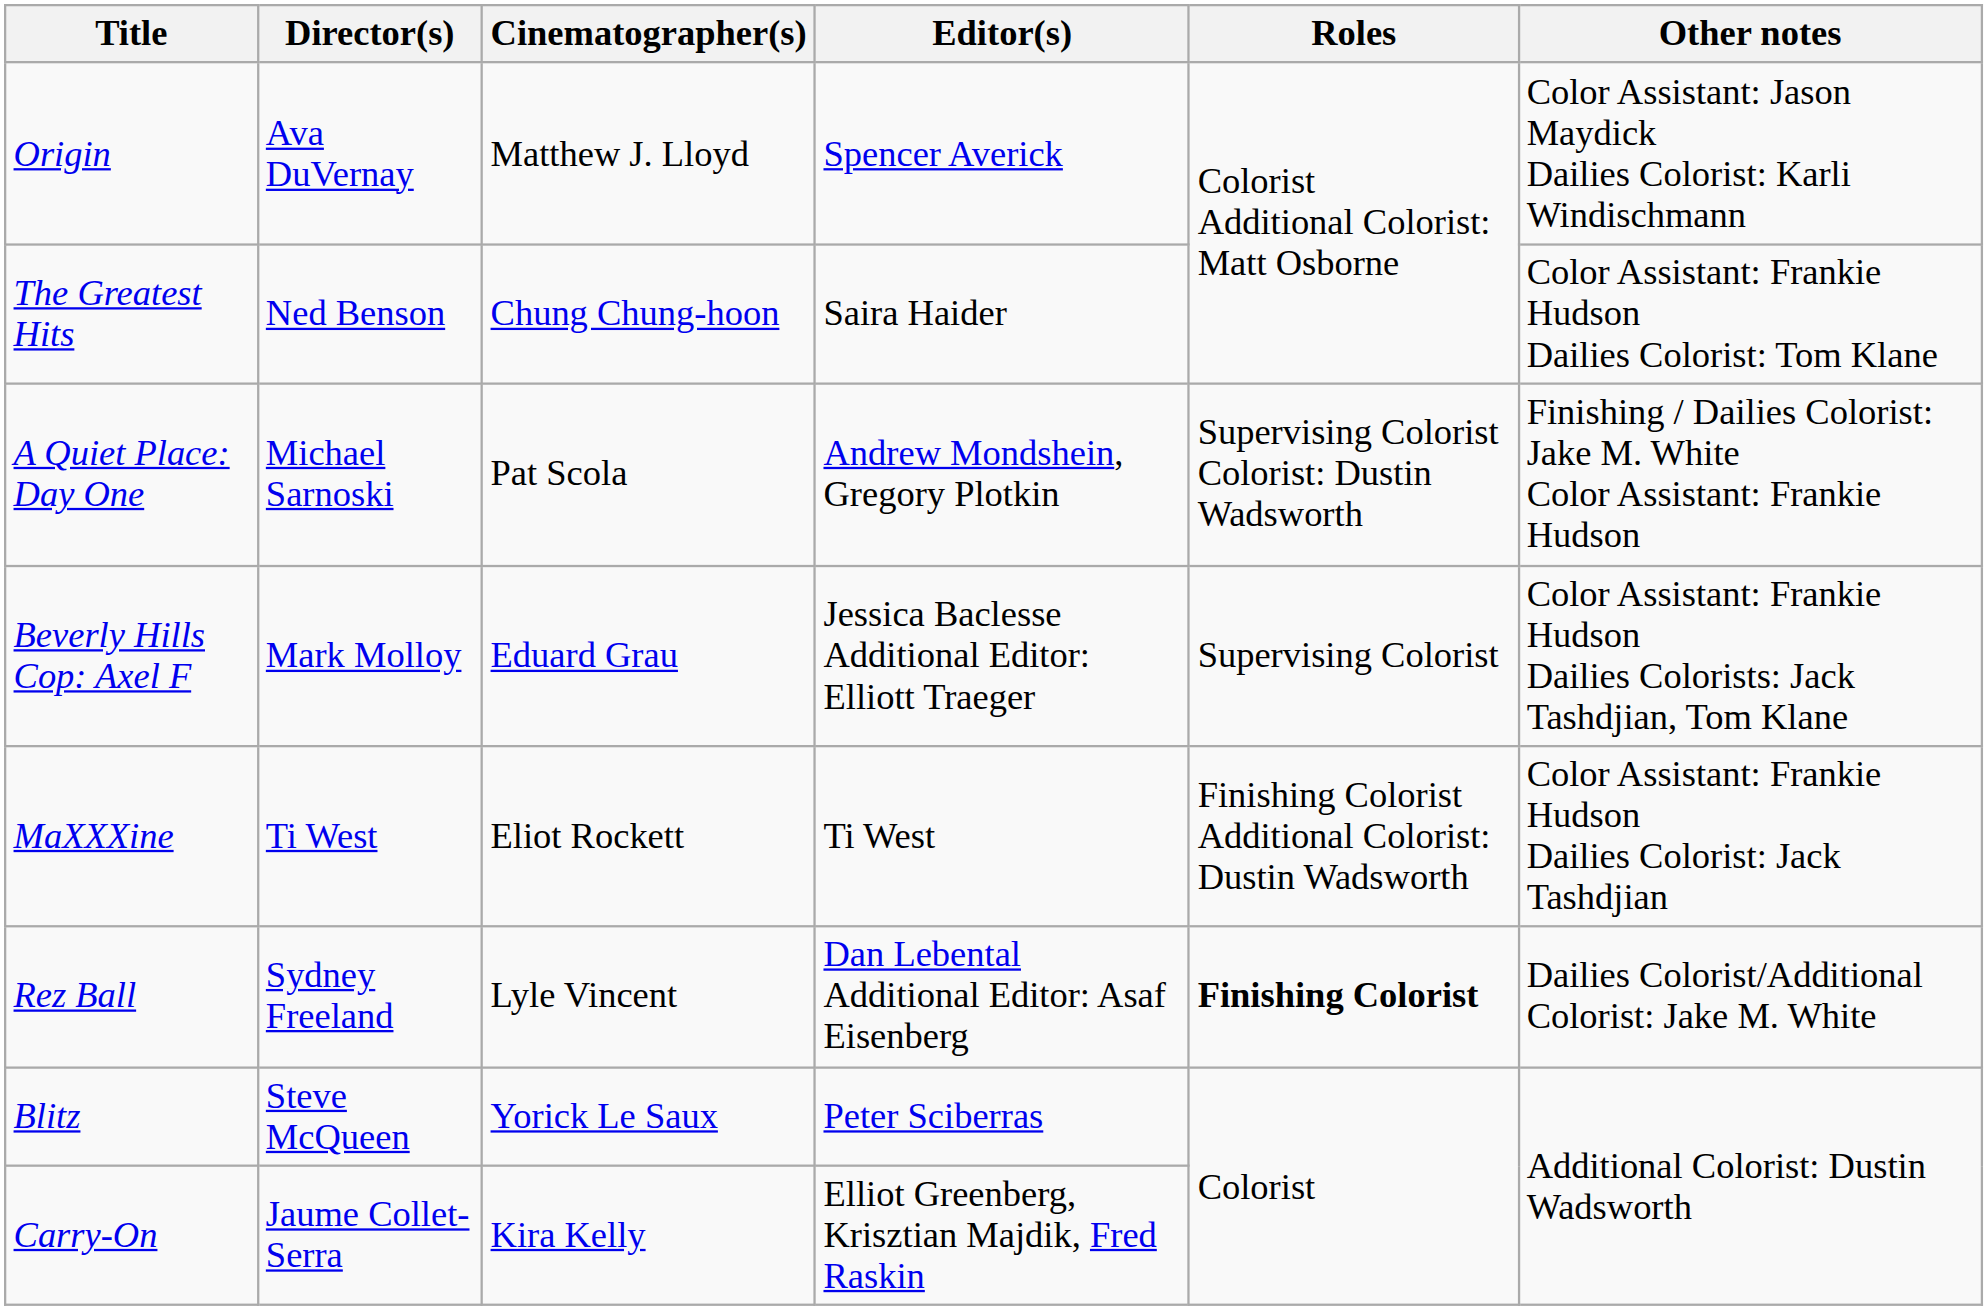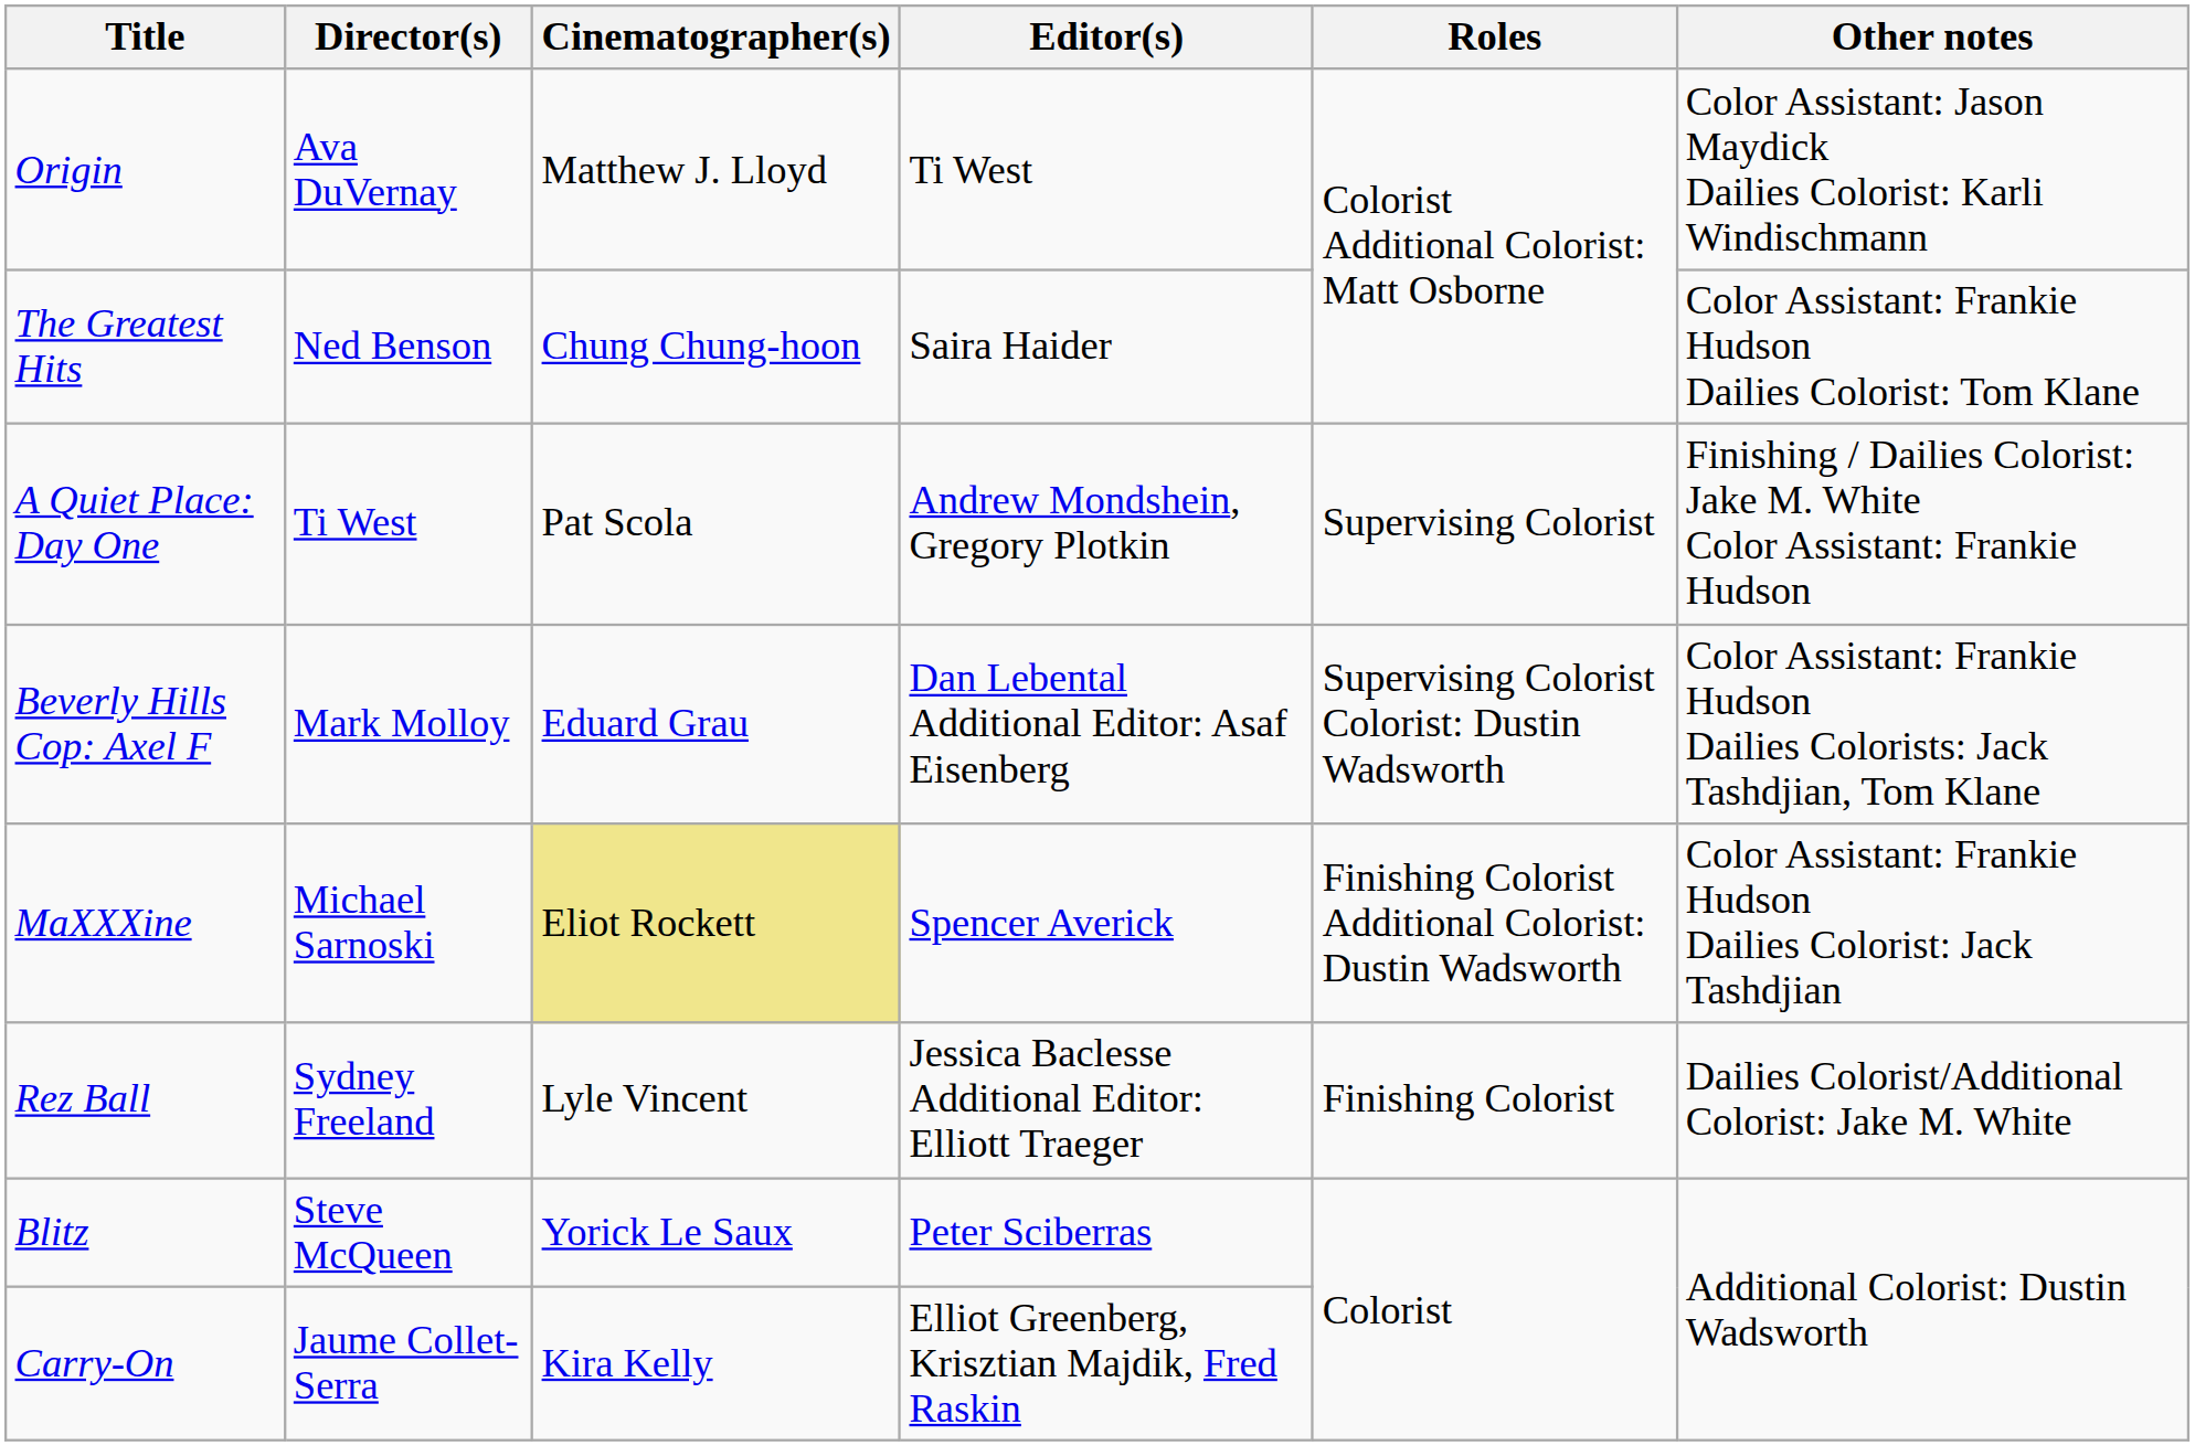Origin | Editor(s): Spencer Averick -> Ti West
A Quiet Place: Day One | Director(s): Michael Sarnoski -> Ti West
A Quiet Place: Day One | Roles: Supervising Colorist Colorist: Dustin Wadsworth -> Supervising Colorist
Beverly Hills Cop: Axel F | Editor(s): Jessica Baclesse Additional Editor: Elliott Traeger -> Dan Lebental Additional Editor: Asaf Eisenberg
Beverly Hills Cop: Axel F | Roles: Supervising Colorist -> Supervising Colorist Colorist: Dustin Wadsworth
MaXXXine | Director(s): Ti West -> Michael Sarnoski
MaXXXine | Cinematographer(s): no background -> khaki background
MaXXXine | Editor(s): Ti West -> Spencer Averick
Rez Ball | Editor(s): Dan Lebental Additional Editor: Asaf Eisenberg -> Jessica Baclesse Additional Editor: Elliott Traeger
Rez Ball | Roles: bold -> normal
